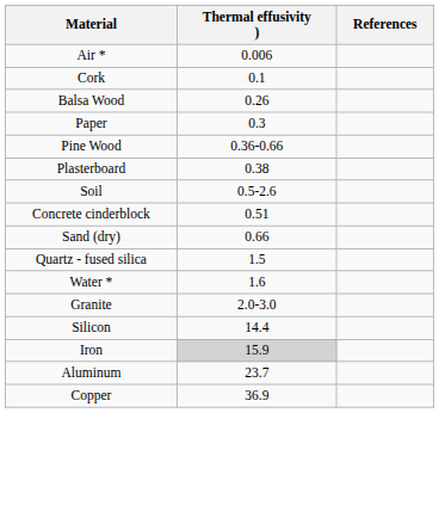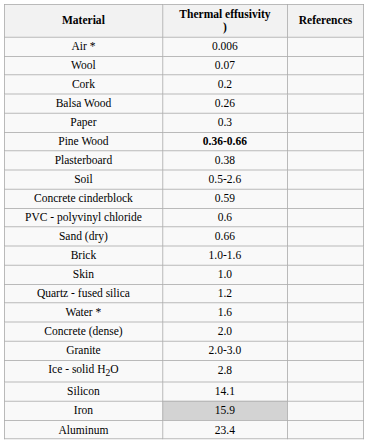+ row: Wool | 0.07
Cork | Thermal effusivity ): 0.1 -> 0.2
Pine Wood | Thermal effusivity ): normal -> bold
Concrete cinderblock | Thermal effusivity ): 0.51 -> 0.59
+ row: PVC - polyvinyl chloride | 0.6
+ row: Brick | 1.0-1.6
+ row: Skin | 1.0
Quartz - fused silica | Thermal effusivity ): 1.5 -> 1.2
+ row: Concrete (dense) | 2.0
+ row: Ice - solid H2O | 2.8
Silicon | Thermal effusivity ): 14.4 -> 14.1
Aluminum | Thermal effusivity ): 23.7 -> 23.4
- row: Copper | 36.9
